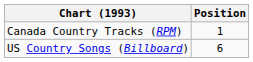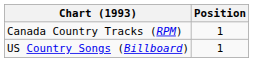US Country Songs (Billboard) | Position: 6 -> 1
